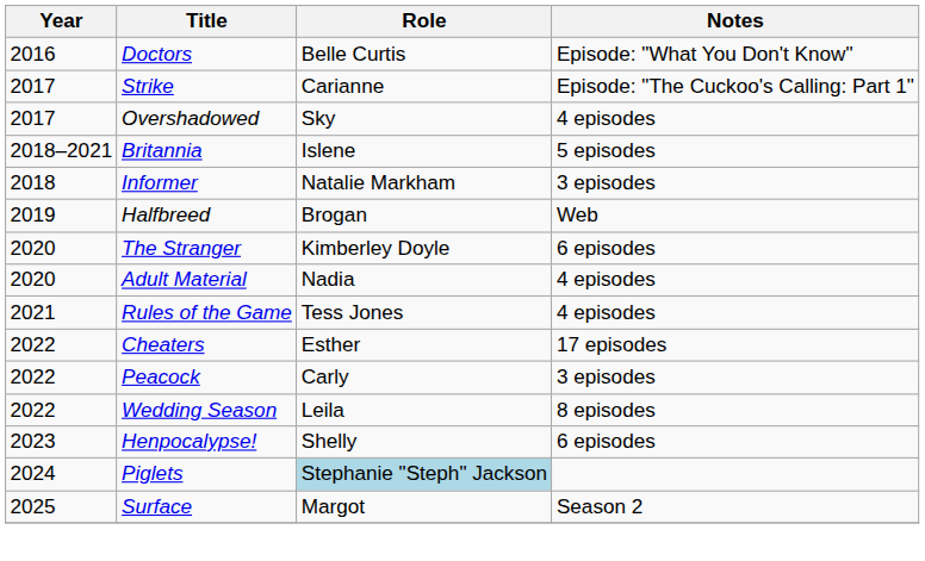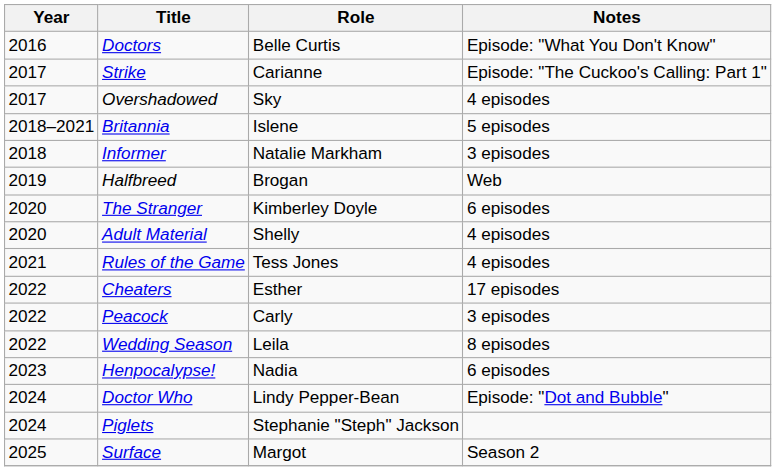Adult Material | Role: Nadia -> Shelly
Henpocalypse! | Role: Shelly -> Nadia
+ row: 2024 | Doctor Who | Lindy Pepper-Bean | Episode: "Dot and Bubble"
Piglets | Role: lightblue background -> no background
